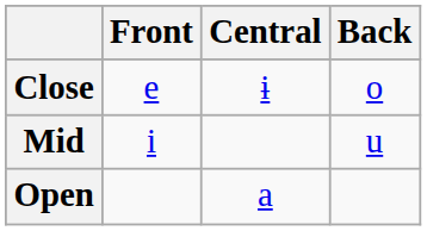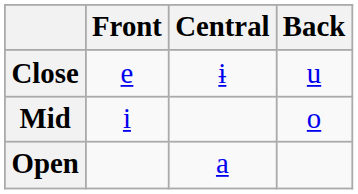Close | Back: o -> u
Mid | Back: u -> o
